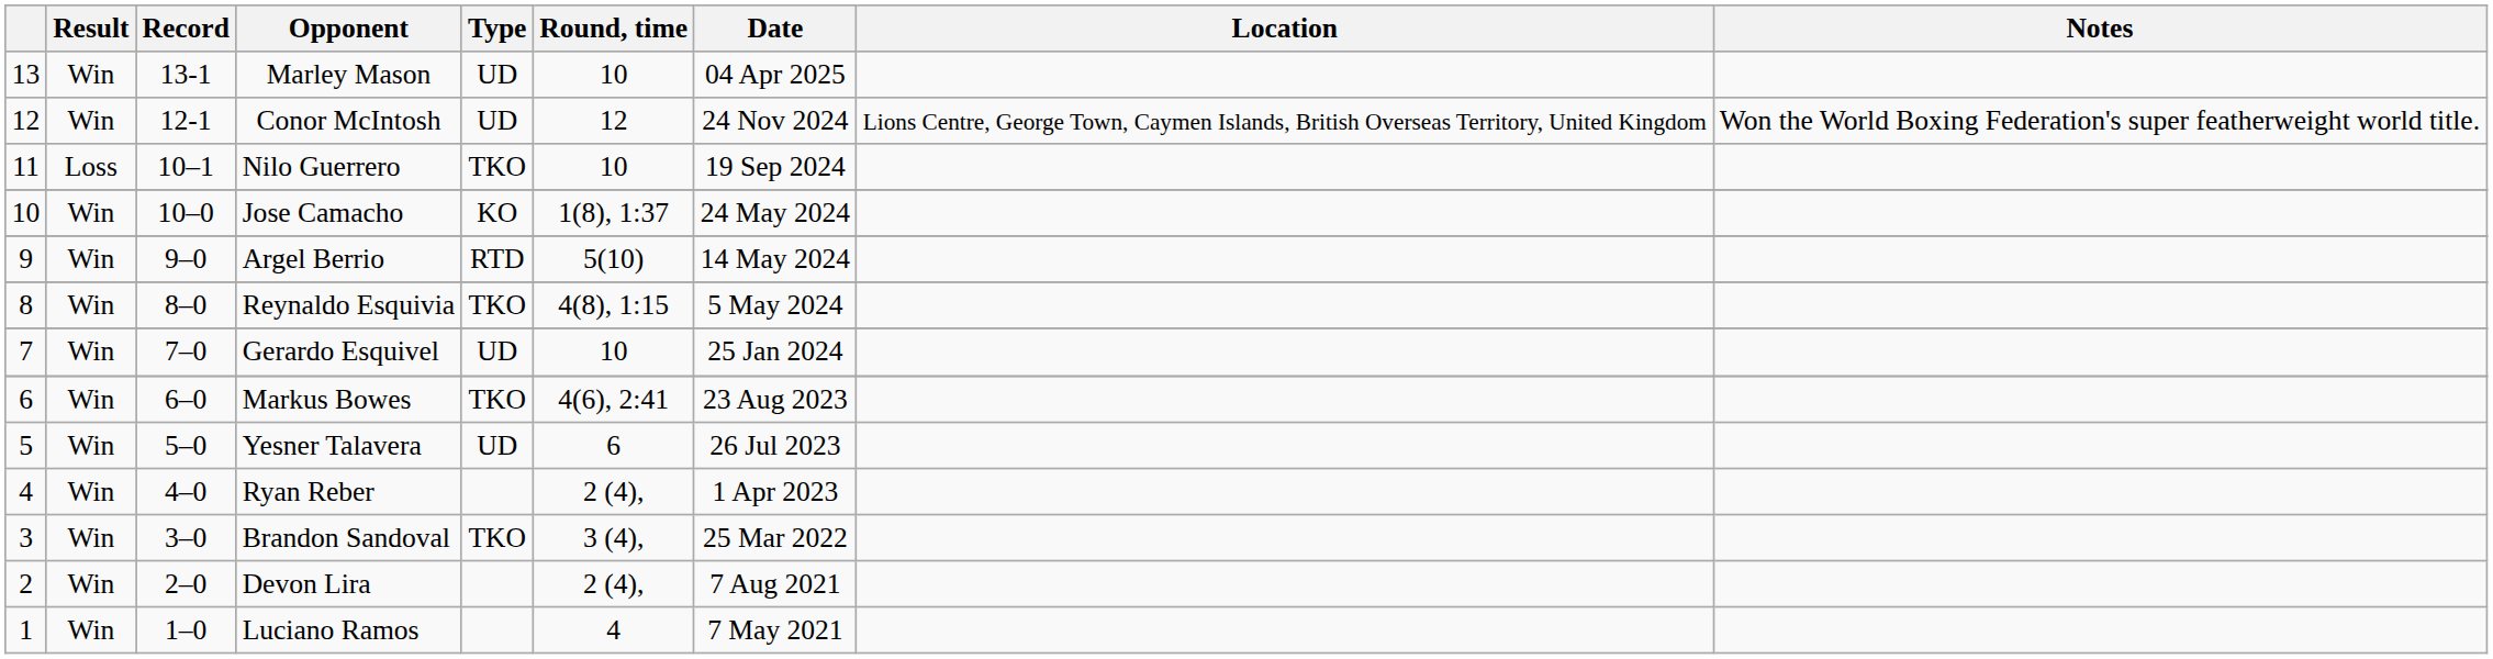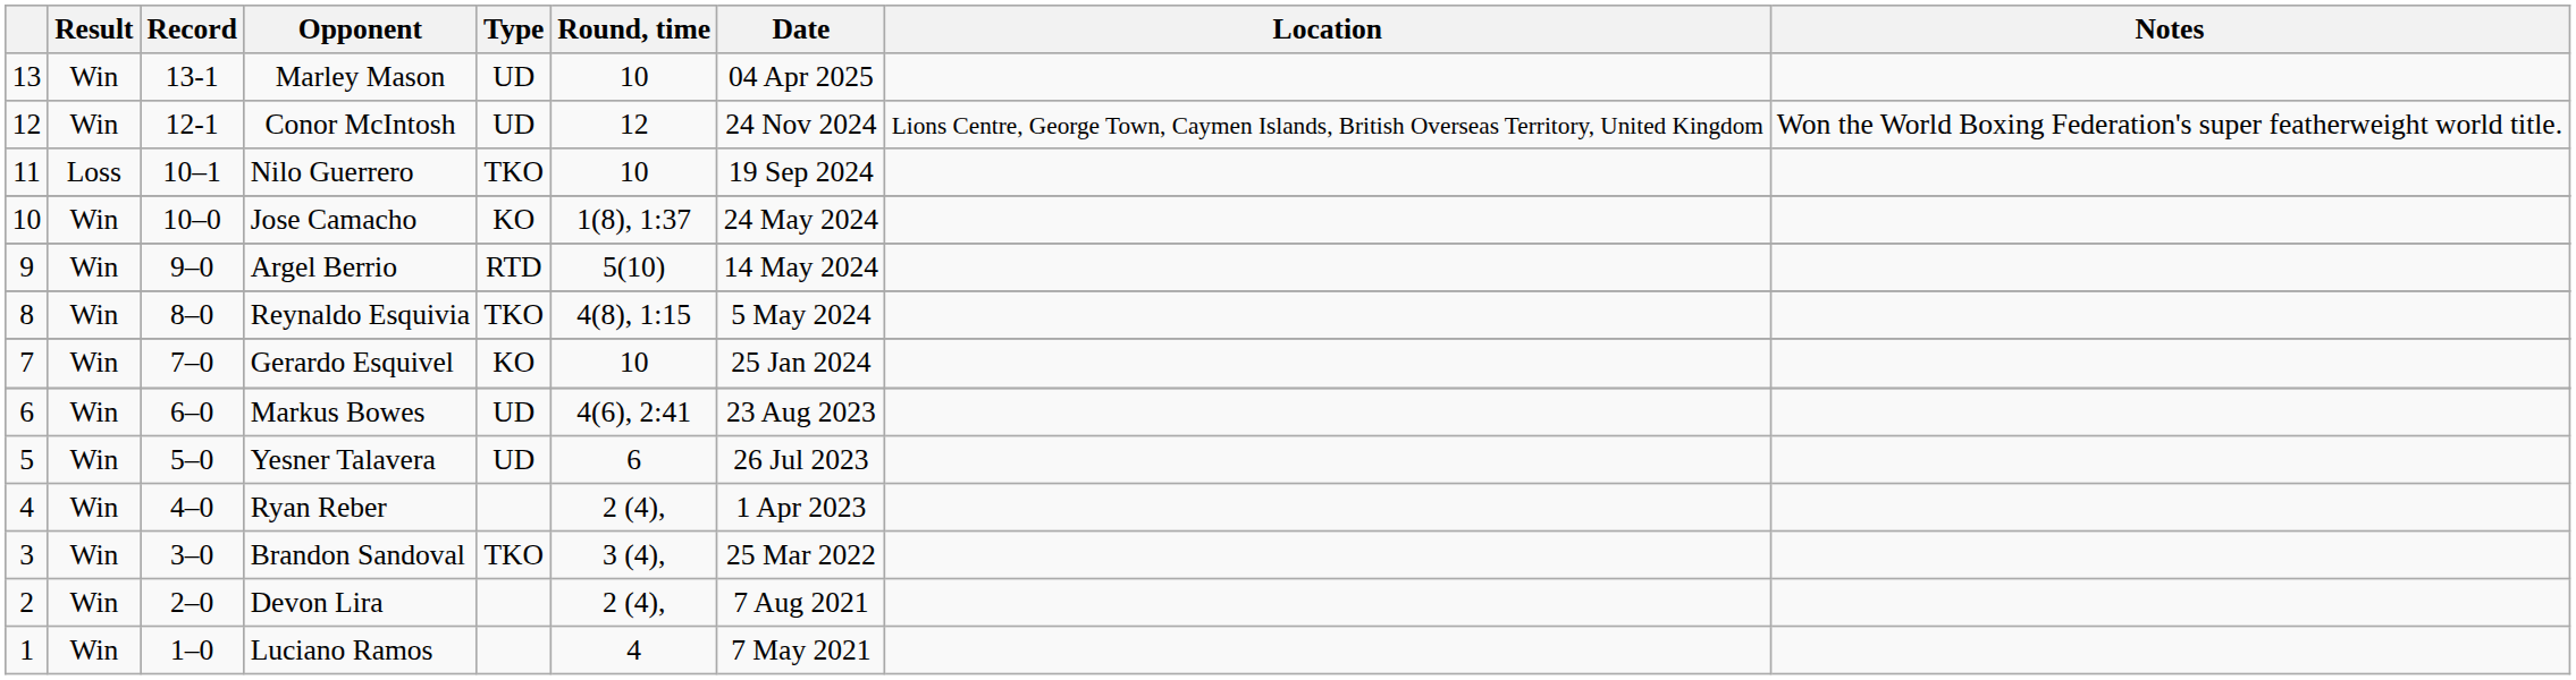Gerardo Esquivel | Type: UD -> KO
Markus Bowes | Type: TKO -> UD
